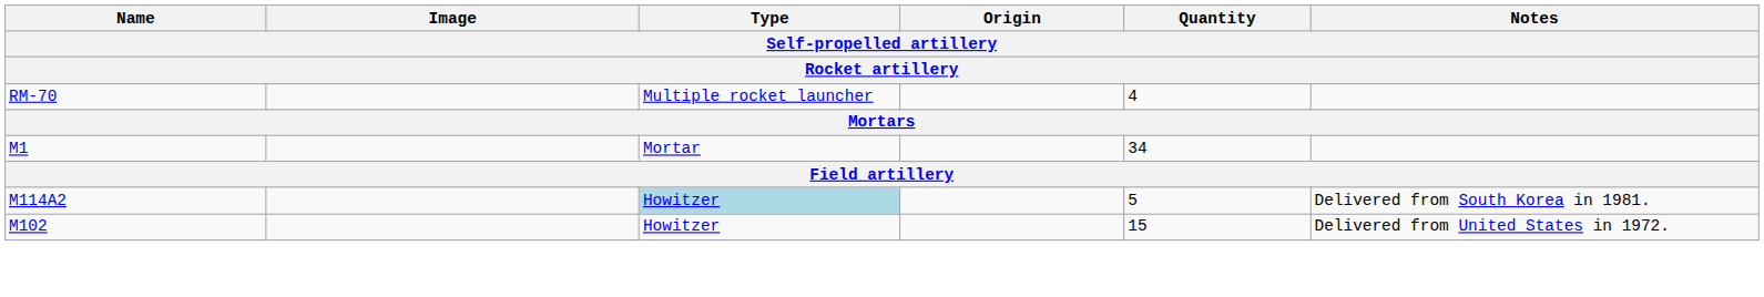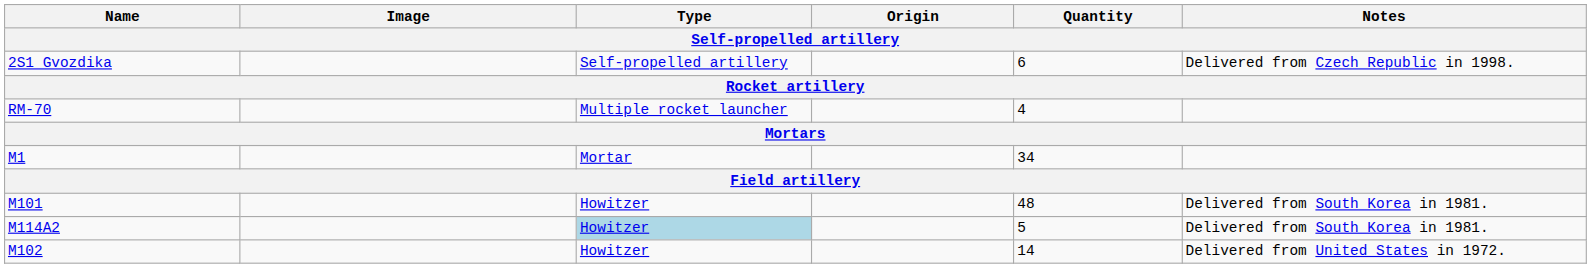+ row: 2S1 Gvozdika | Self-propelled artillery | 6 | Delivered from Czech Republic in 1998.
+ row: M101 | Howitzer | 48 | Delivered from South Korea in 1981.
M102 | Quantity: 15 -> 14
